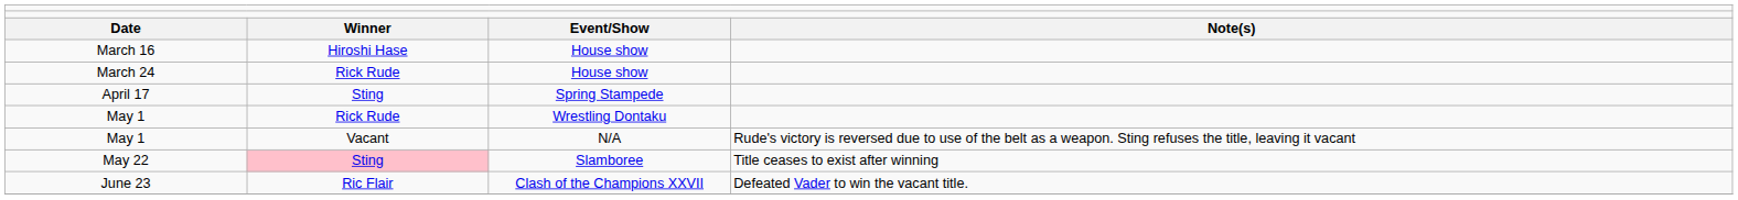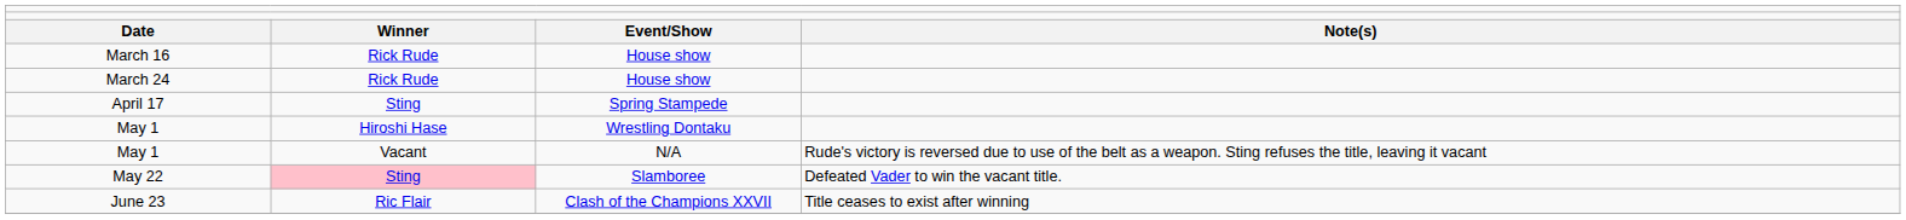March 16 | column 2: Hiroshi Hase -> Rick Rude
May 1 / Wrestling Dontaku | column 2: Rick Rude -> Hiroshi Hase
May 22 | column 4: Title ceases to exist after winning -> Defeated Vader to win the vacant title.
June 23 | column 4: Defeated Vader to win the vacant title. -> Title ceases to exist after winning
